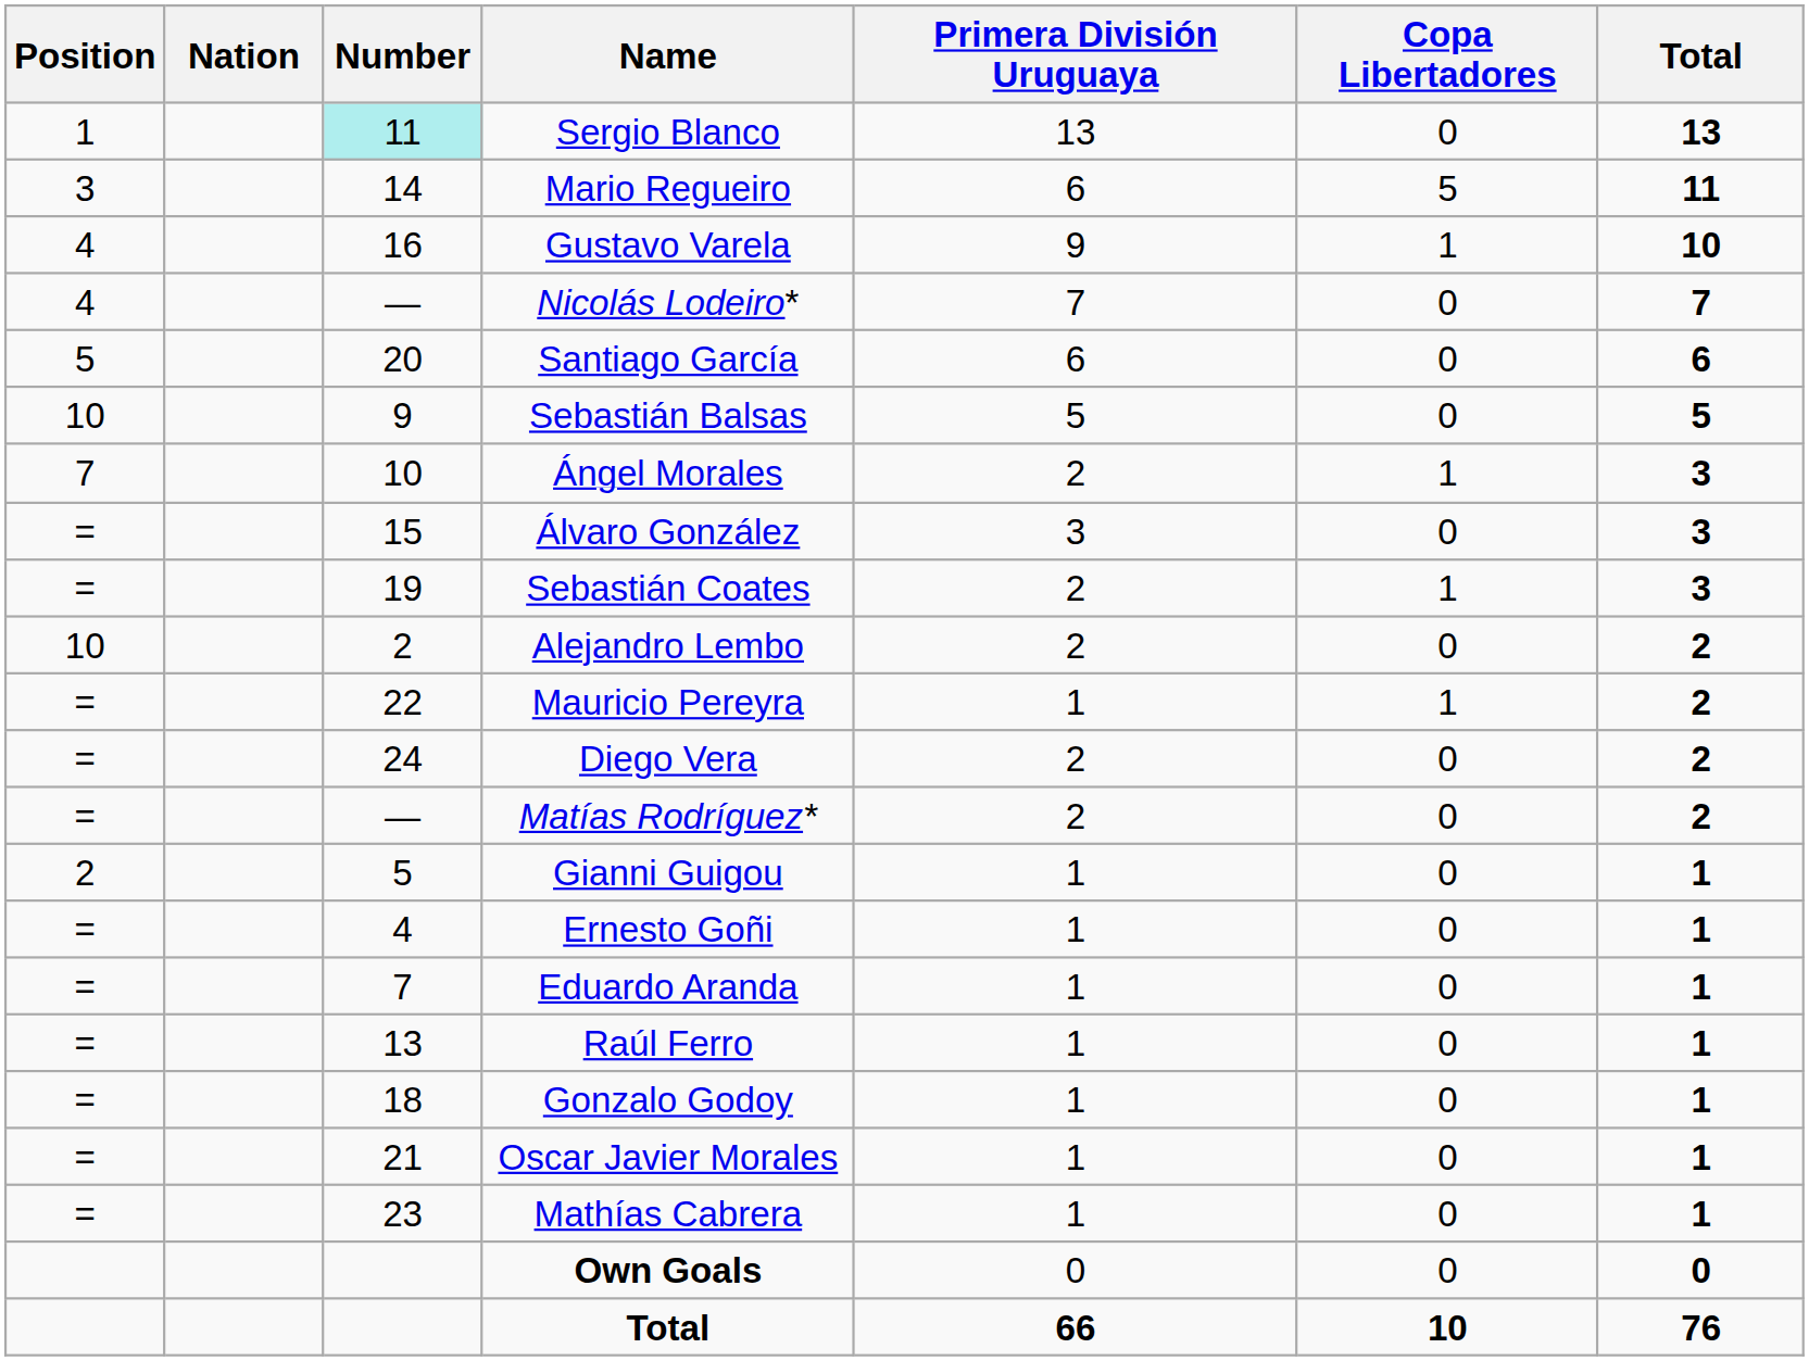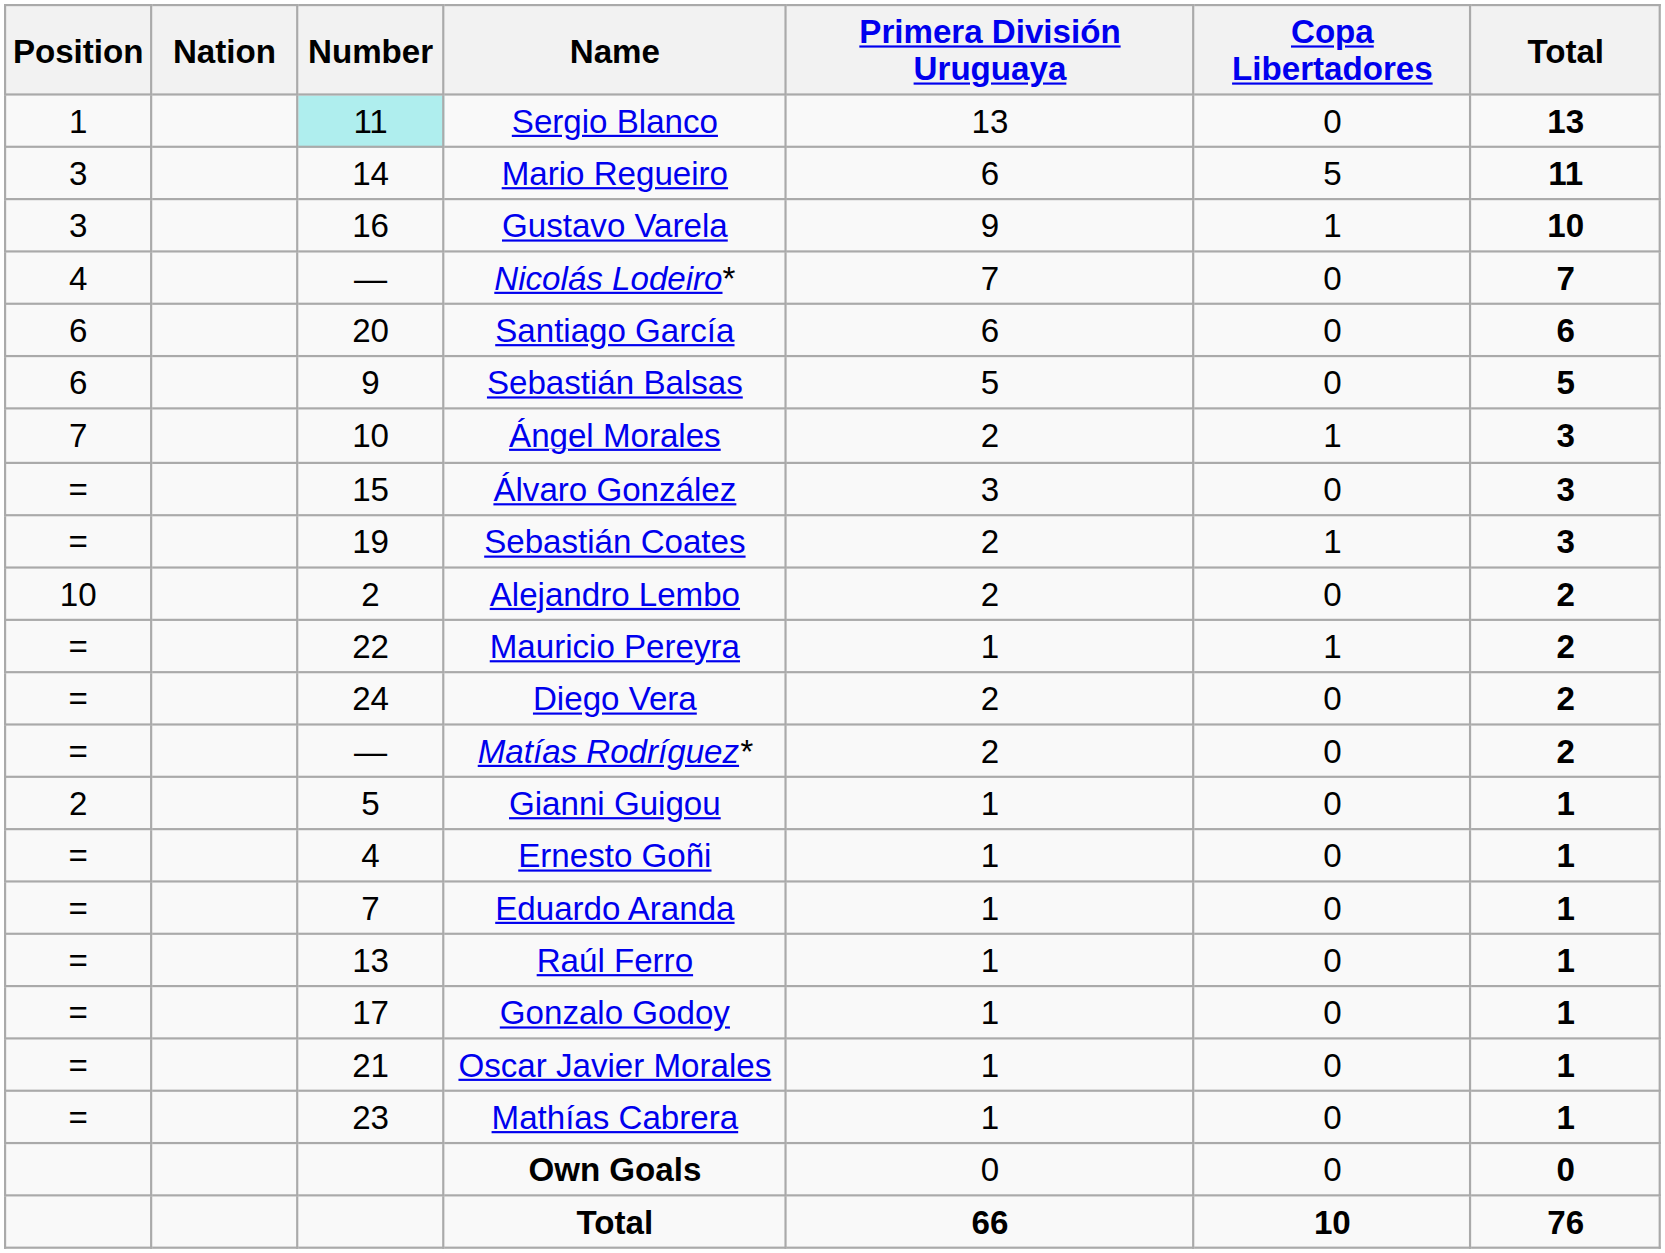Gustavo Varela | Position: 4 -> 3
Santiago García | Position: 5 -> 6
Sebastián Balsas | Position: 10 -> 6
Gonzalo Godoy | Number: 18 -> 17
